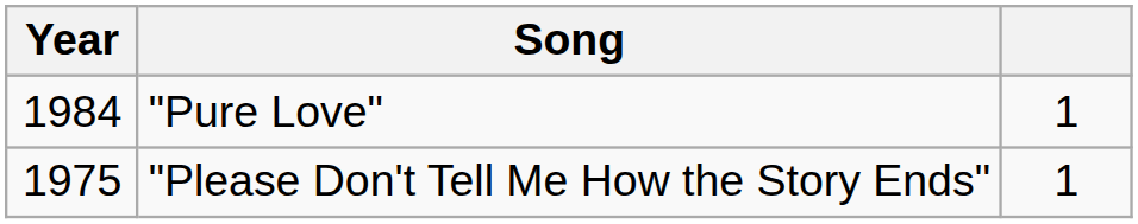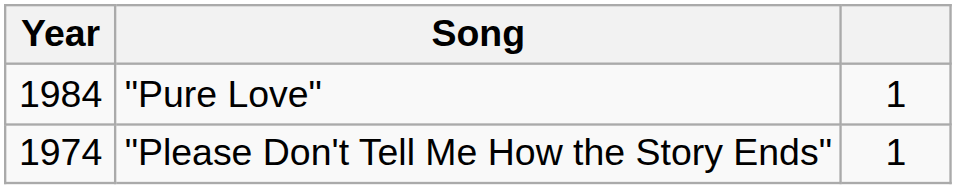"Please Don't Tell Me How the Story Ends" | Year: 1975 -> 1974
